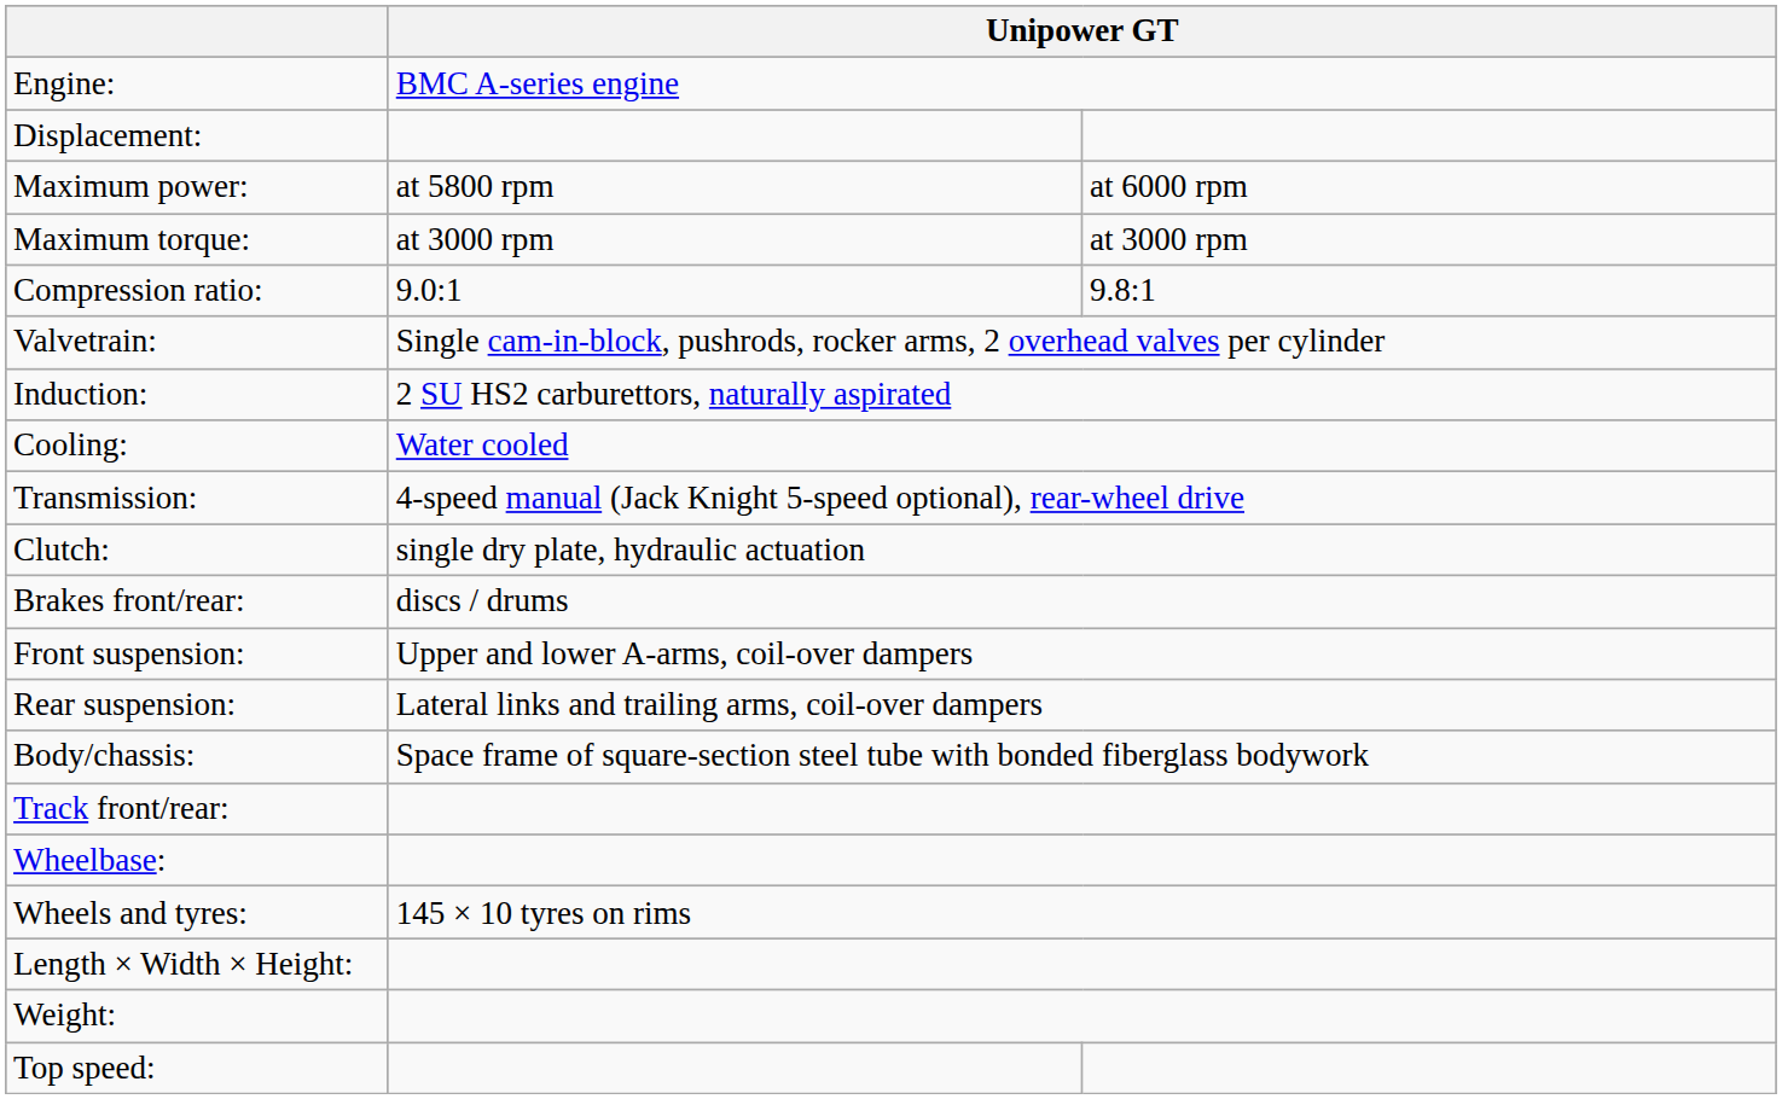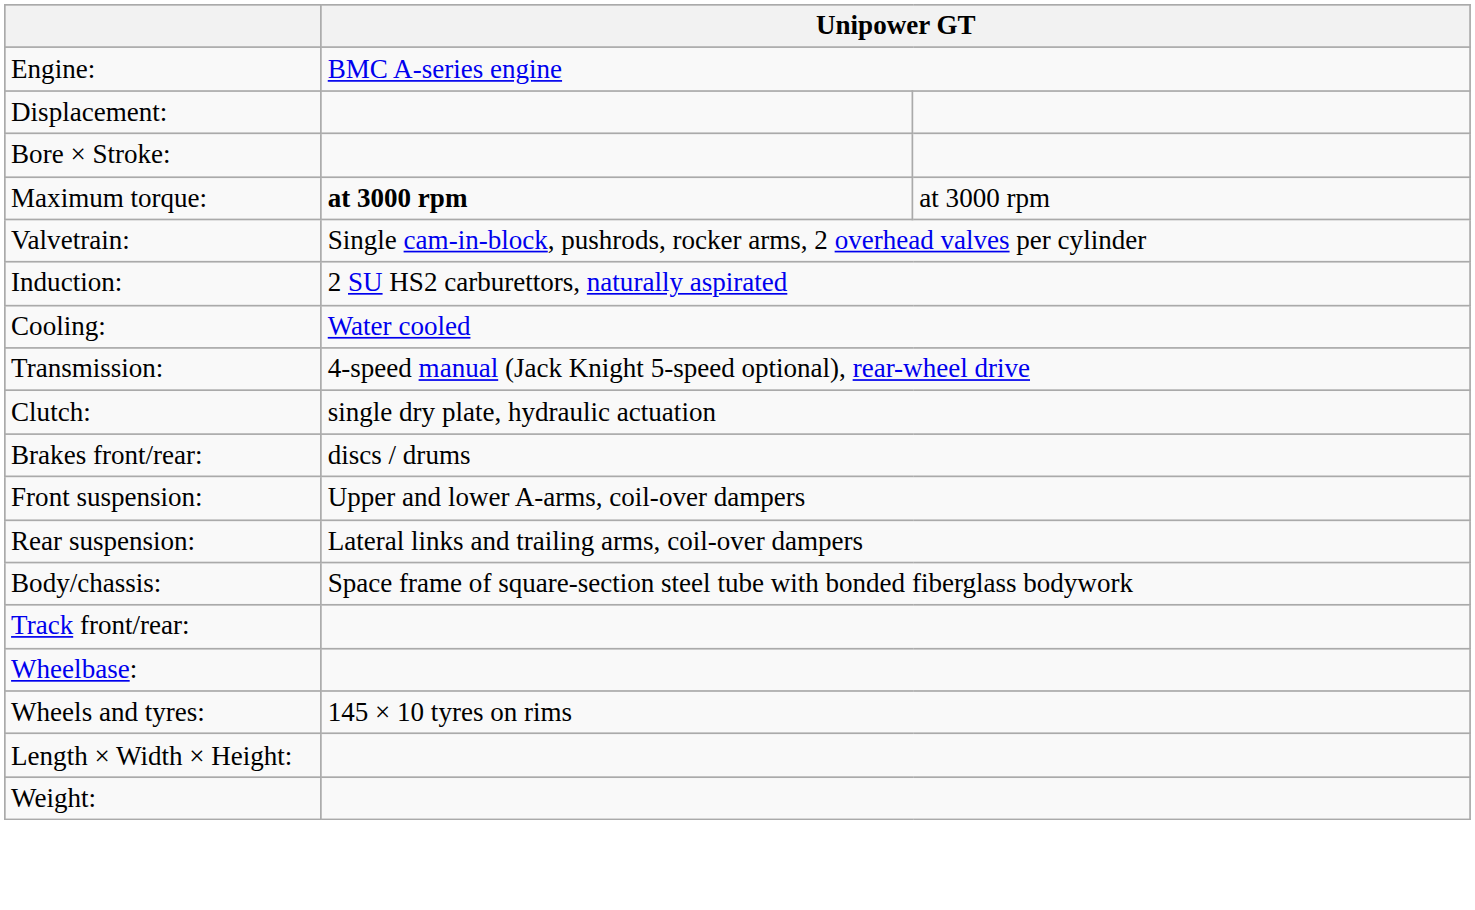+ row: Bore × Stroke:
- row: Maximum power: | at 5800 rpm | at 6000 rpm
Maximum torque: | column 2: normal -> bold
- row: Compression ratio: | 9.0:1 | 9.8:1
- row: Top speed:
